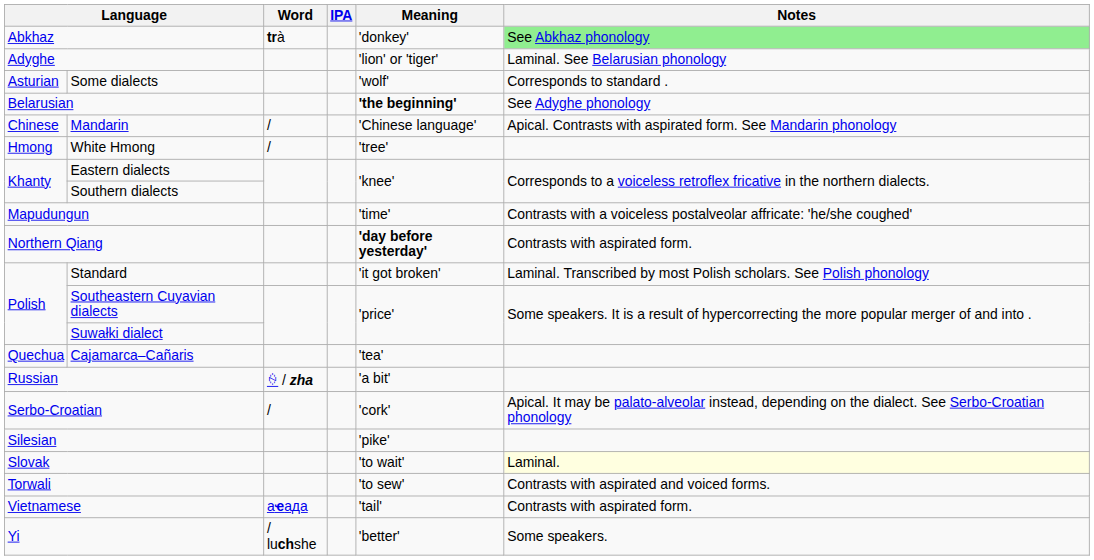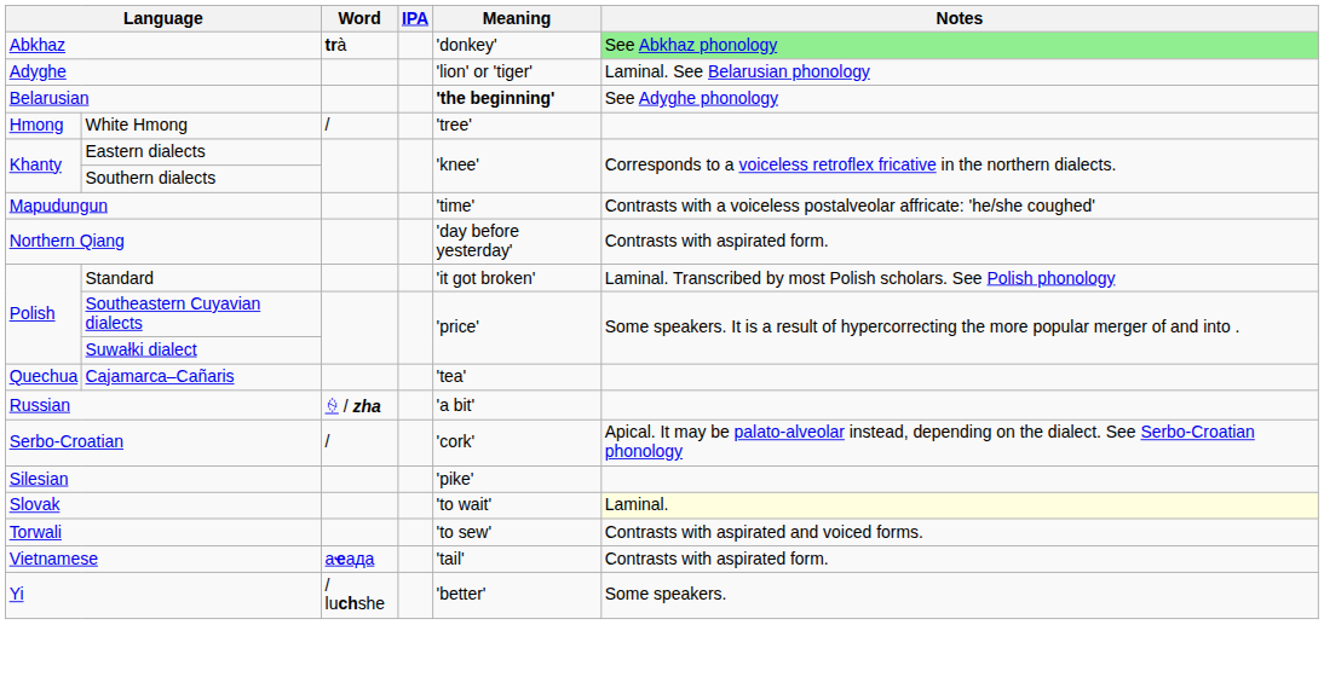- row: Asturian | Some dialects | 'wolf' | Corresponds to standard .
- row: Chinese | Mandarin | / | 'Chinese language' | Apical. Contrasts with aspirated form. See Mandarin phonology
Northern Qiang | Meaning: bold -> normal
